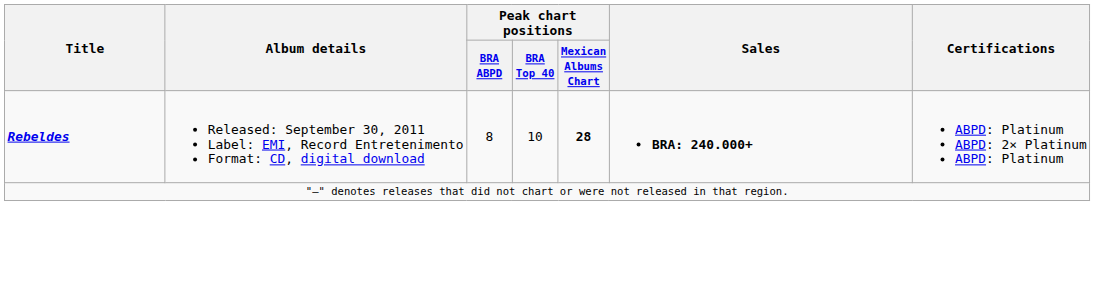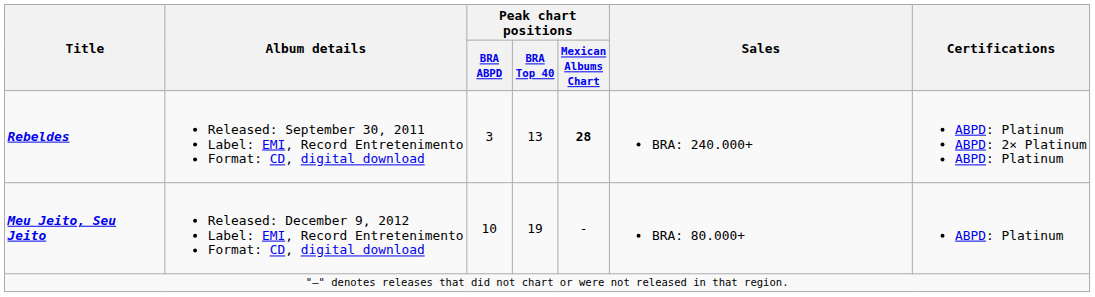Rebeldes | Peak chart positions / BRA ABPD: 8 -> 3
Rebeldes | Peak chart positions / BRA Top 40: 10 -> 13
Rebeldes | Sales: bold -> normal
+ row: Meu Jeito, Seu Jeito | Released: December 9, 2012 Label: EMI, Record Entretenimento Format: CD, digital download | 10 | 19 | - | BRA: 80.000+ | ABPD: Platinum
